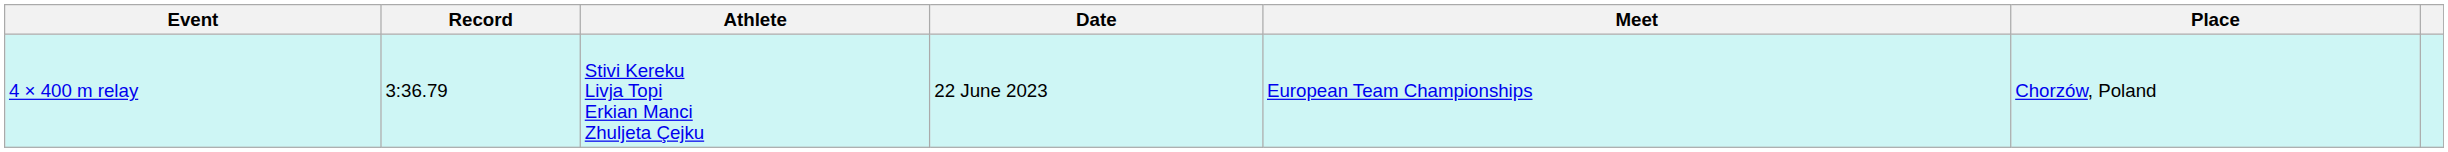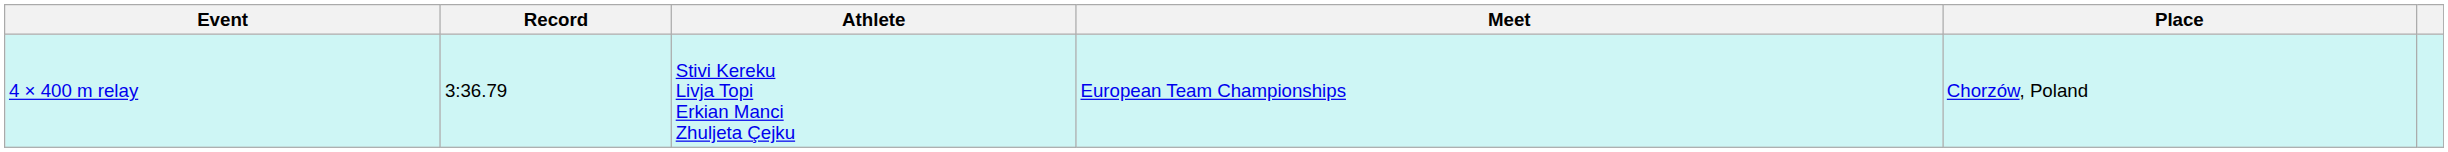- column: Date | 22 June 2023
